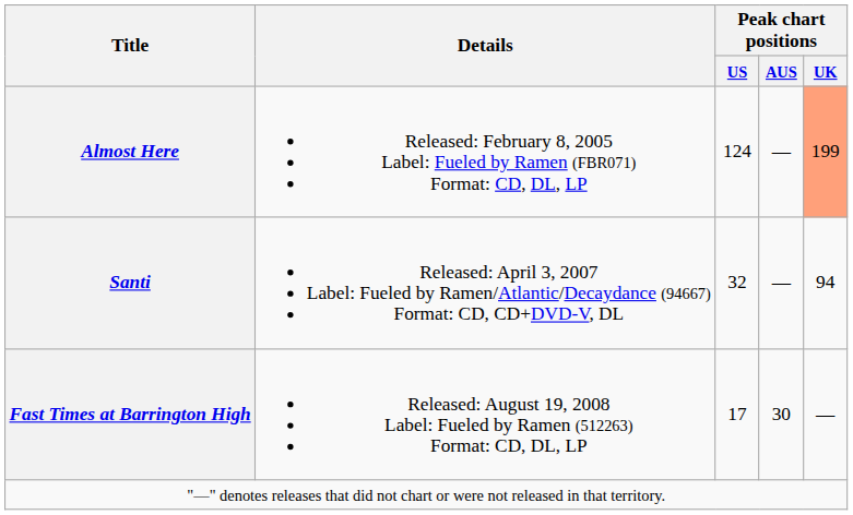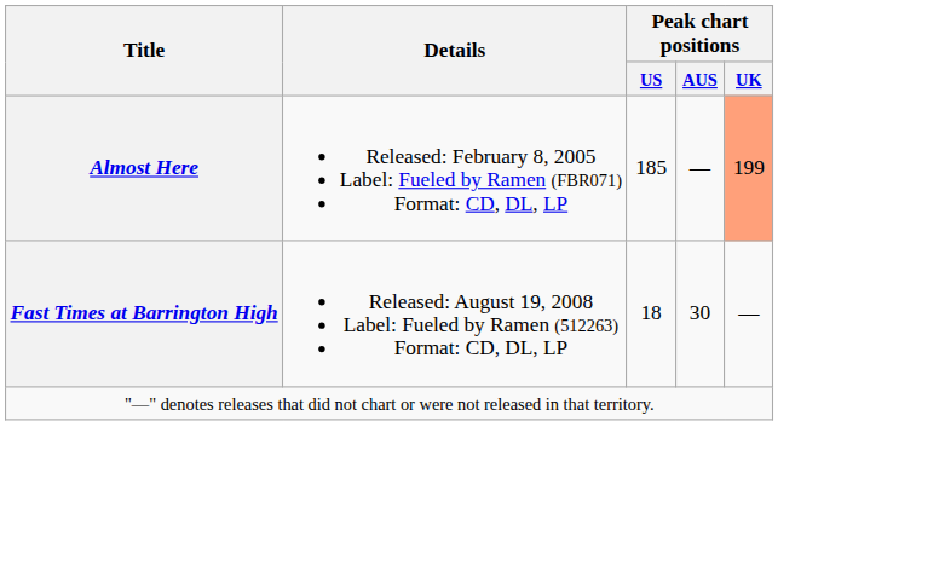Almost Here | Peak chart positions / US: 124 -> 185
- row: Santi | Released: April 3, 2007 Label: Fueled by Ramen/Atlantic/Decaydance (94667) Format: CD, CD+DVD-V, DL | 32 | — | 94
Fast Times at Barrington High | Peak chart positions / US: 17 -> 18
